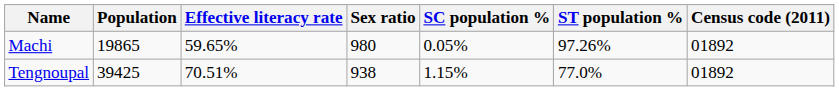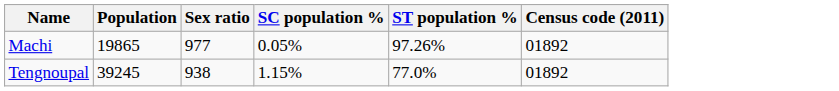- column: Effective literacy rate | 59.65% | 70.51%
Machi | Sex ratio: 980 -> 977
Tengnoupal | Population: 39425 -> 39245
